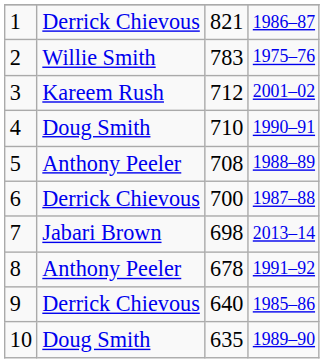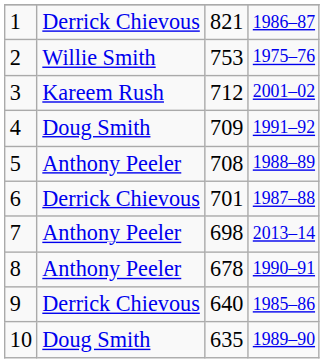2 | column 3: 783 -> 753
4 | column 3: 710 -> 709
4 | column 4: 1990–91 -> 1991–92
6 | column 3: 700 -> 701
7 | column 2: Jabari Brown -> Anthony Peeler
8 | column 4: 1991–92 -> 1990–91
